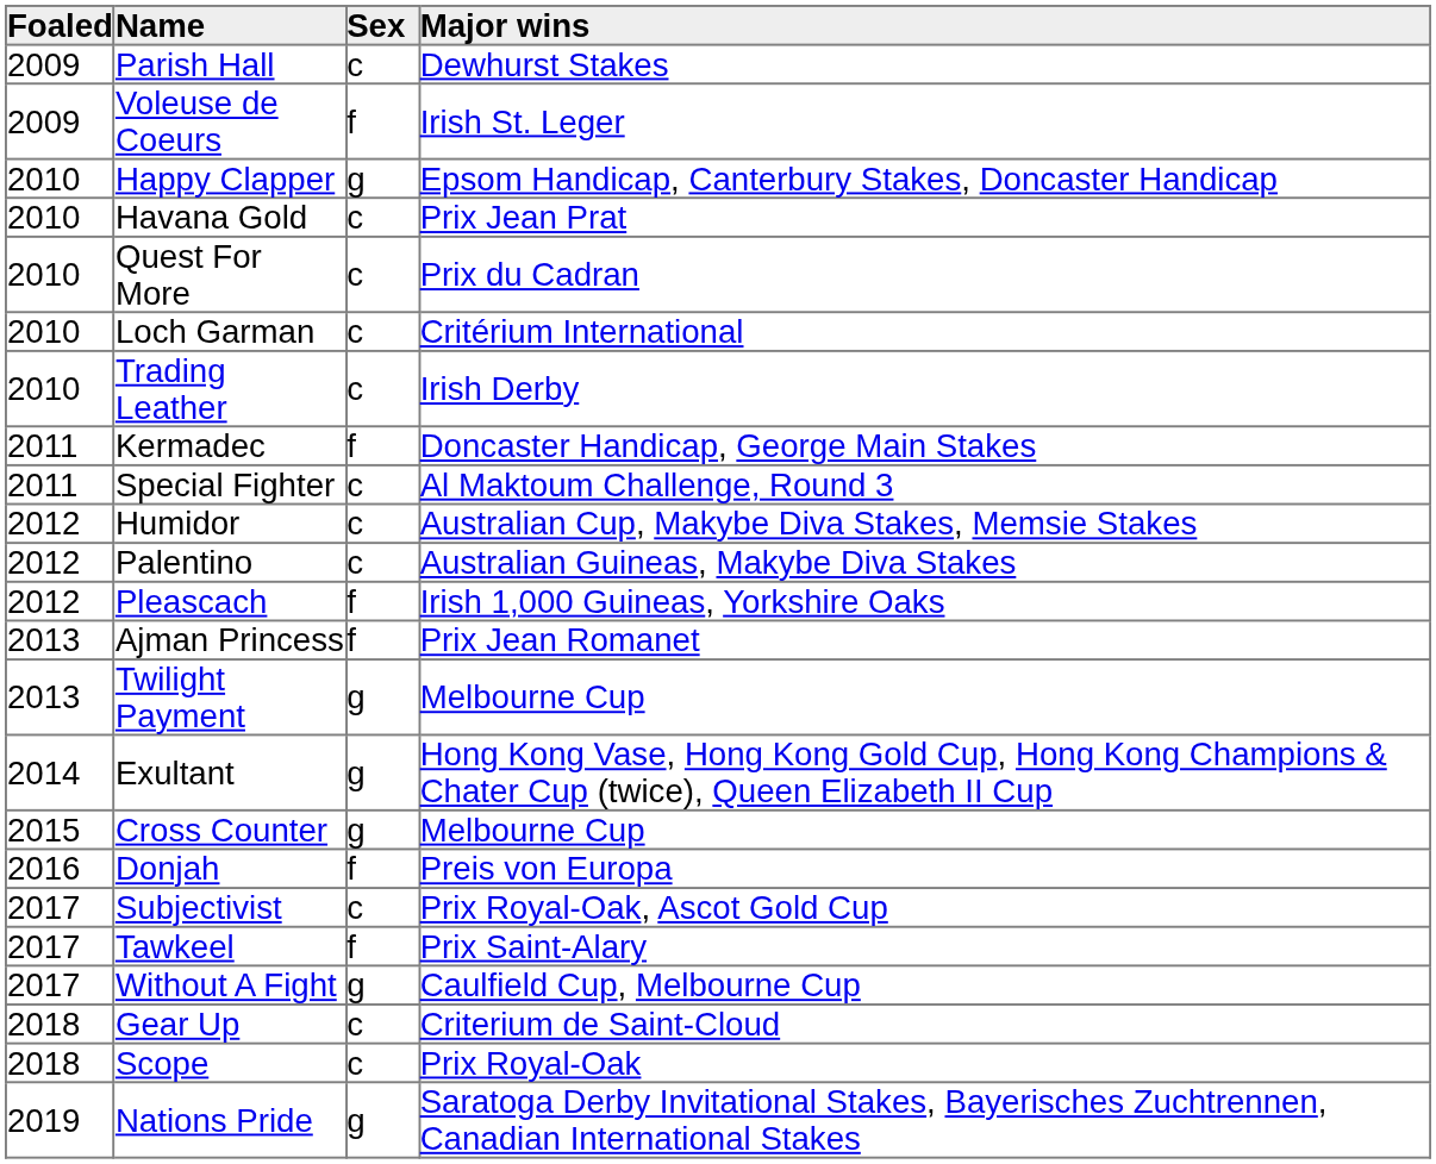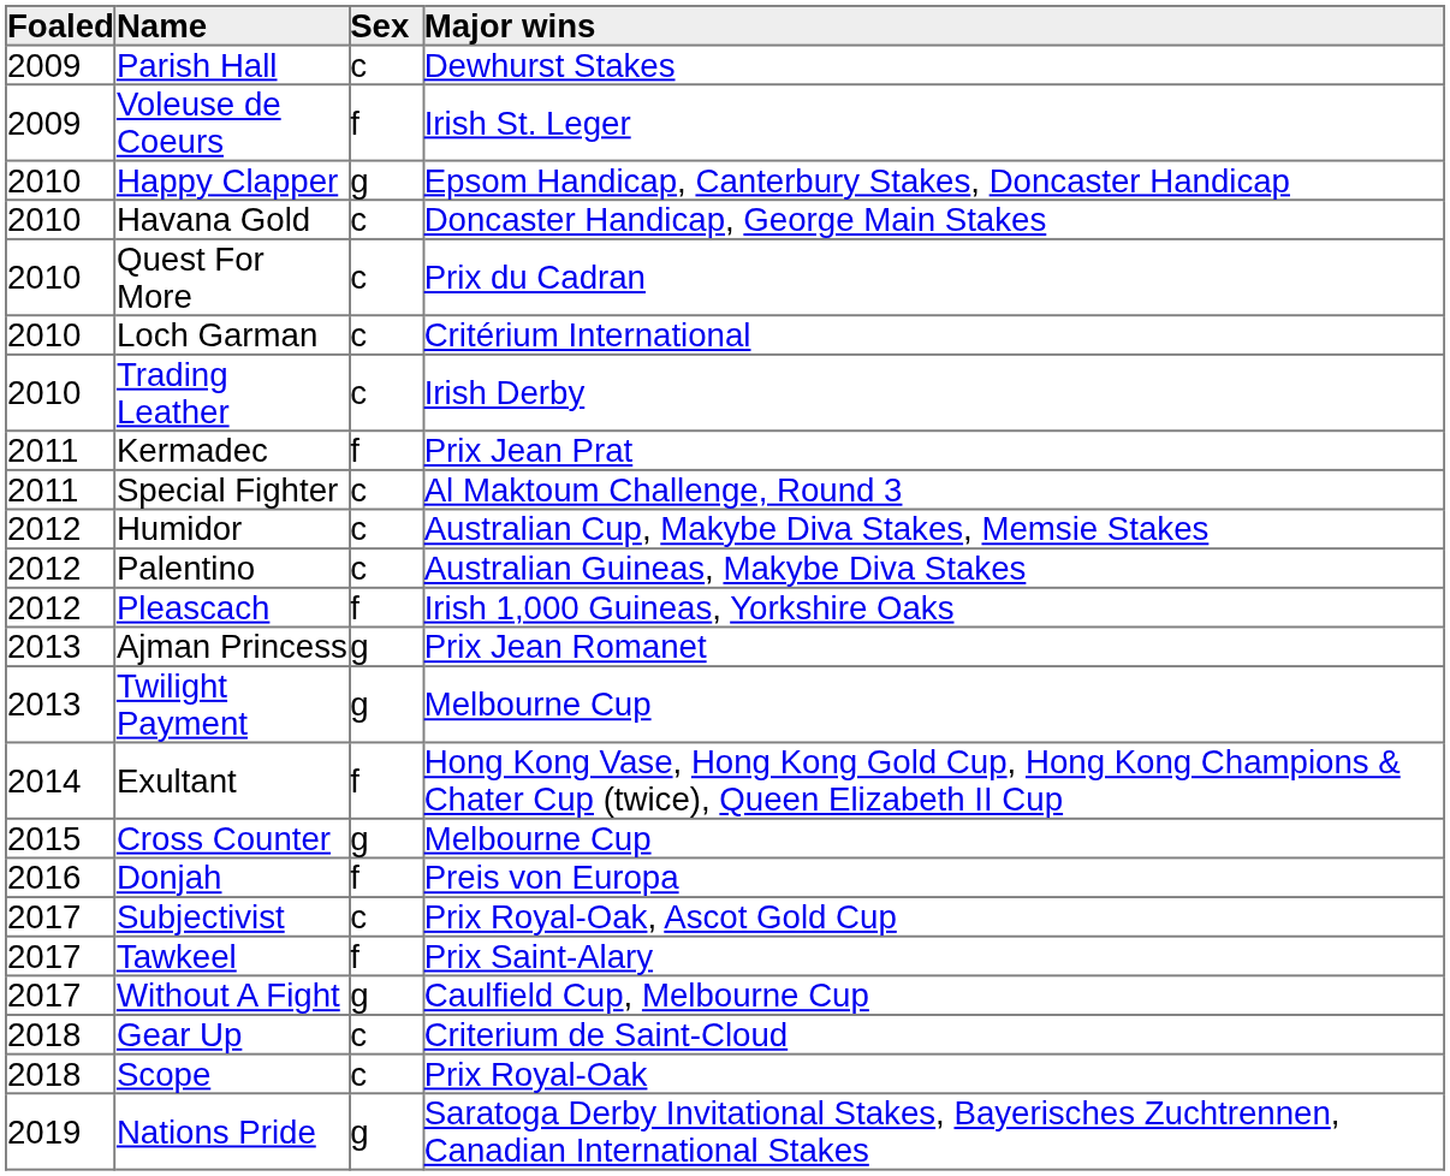Havana Gold | Major wins: Prix Jean Prat -> Doncaster Handicap, George Main Stakes
Kermadec | Major wins: Doncaster Handicap, George Main Stakes -> Prix Jean Prat
Ajman Princess | Sex: f -> g
Exultant | Sex: g -> f
